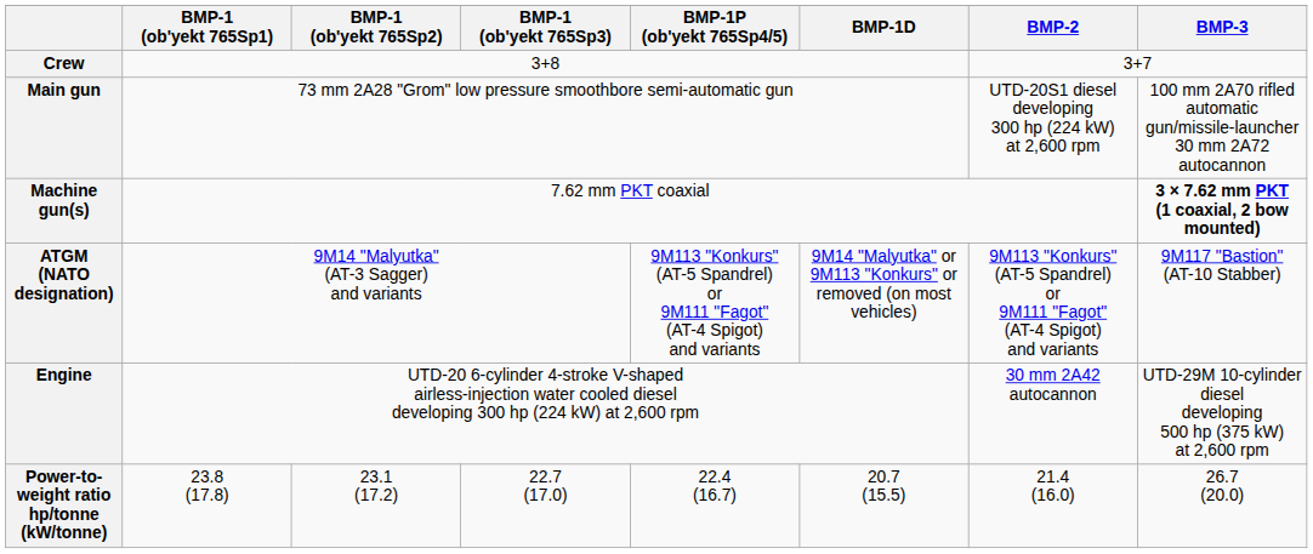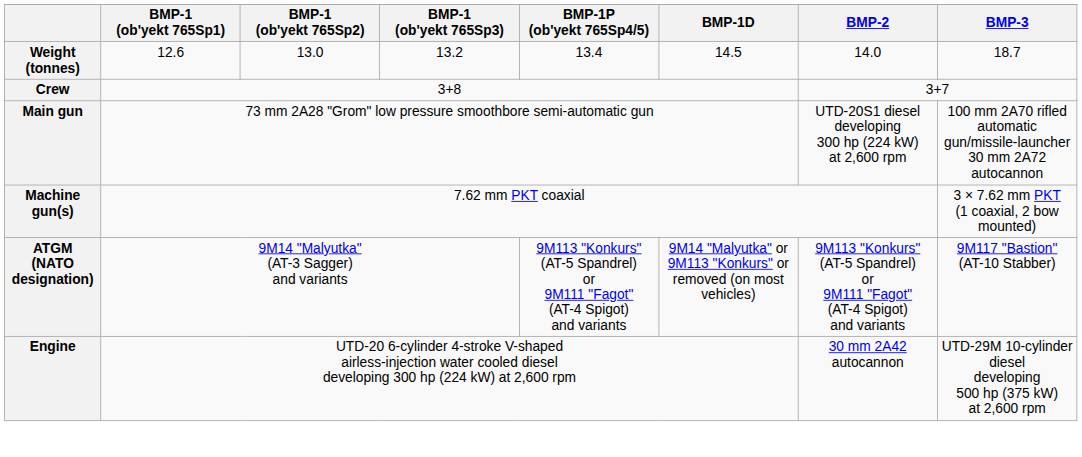+ row: Weight (tonnes) | 12.6 | 13.0 | 13.2 | 13.4 | 14.5 | 14.0 | 18.7
Machine gun(s) | BMP-3: bold -> normal
- row: Power-to-weight ratio hp/tonne (kW/tonne) | 23.8 (17.8) | 23.1 (17.2) | 22.7 (17.0) | 22.4 (16.7) | 20.7 (15.5) | 21.4 (16.0) | 26.7 (20.0)
